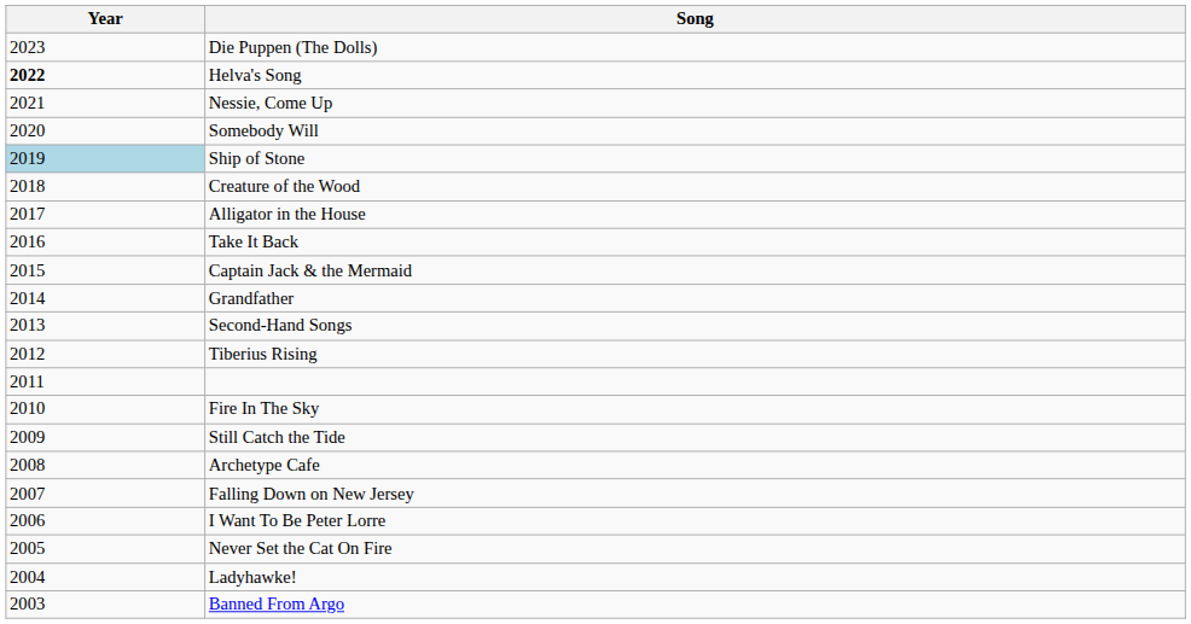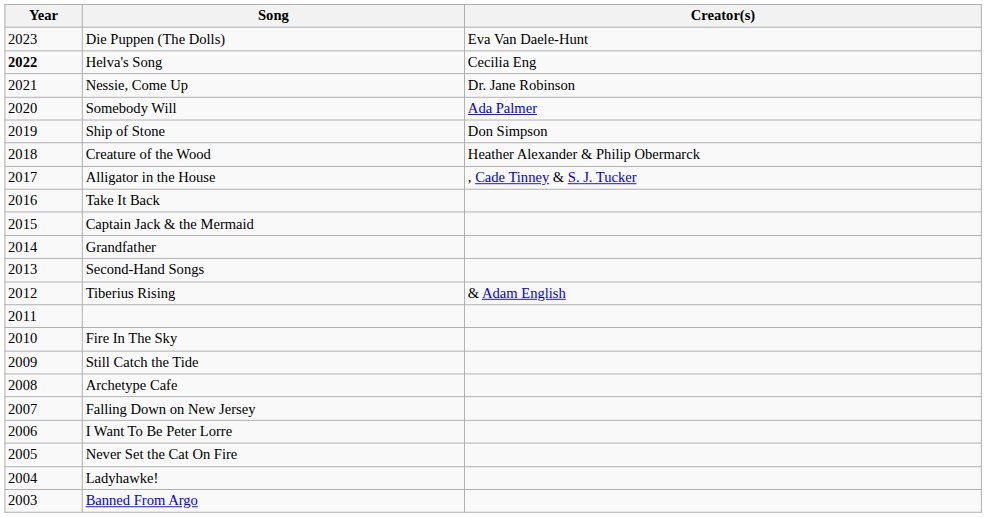+ column: Creator(s) | Eva Van Daele-Hunt | Cecilia Eng | Dr. Jane Robinson | Ada Palmer | Don Simpson | Heather Alexander & Philip Obermarck | , Cade Tinney & S. J. Tucker | & Adam English
Ship of Stone | Year: lightblue background -> no background
